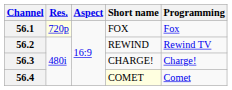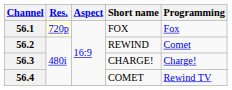56.2 | Programming: Rewind TV -> Comet
56.4 | Short name: lightyellow background -> no background
56.4 | Programming: Comet -> Rewind TV
